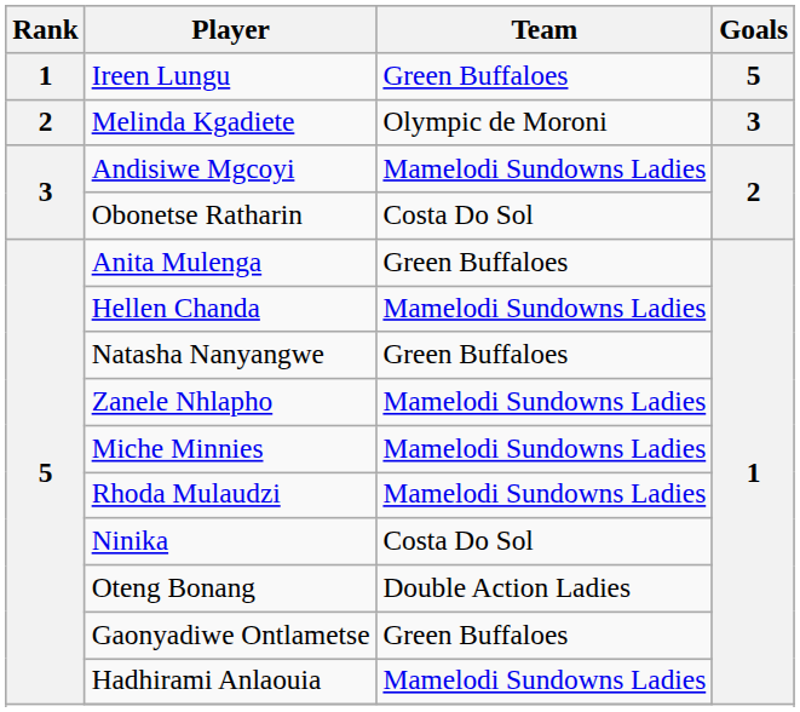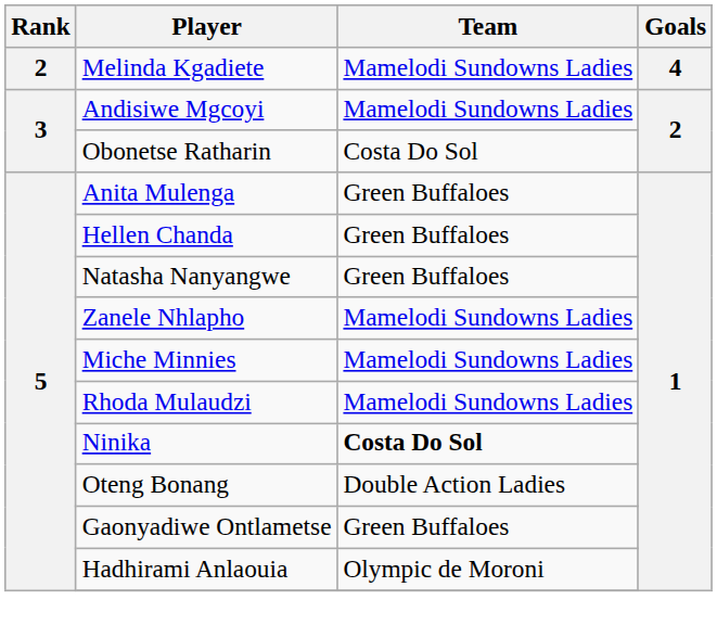- row: 1 | Ireen Lungu | Green Buffaloes | 5
Melinda Kgadiete | Team: Olympic de Moroni -> Mamelodi Sundowns Ladies
Melinda Kgadiete | Goals: 3 -> 4
Hellen Chanda | Team: Mamelodi Sundowns Ladies -> Green Buffaloes
Ninika | Team: normal -> bold
Hadhirami Anlaouia | Team: Mamelodi Sundowns Ladies -> Olympic de Moroni
